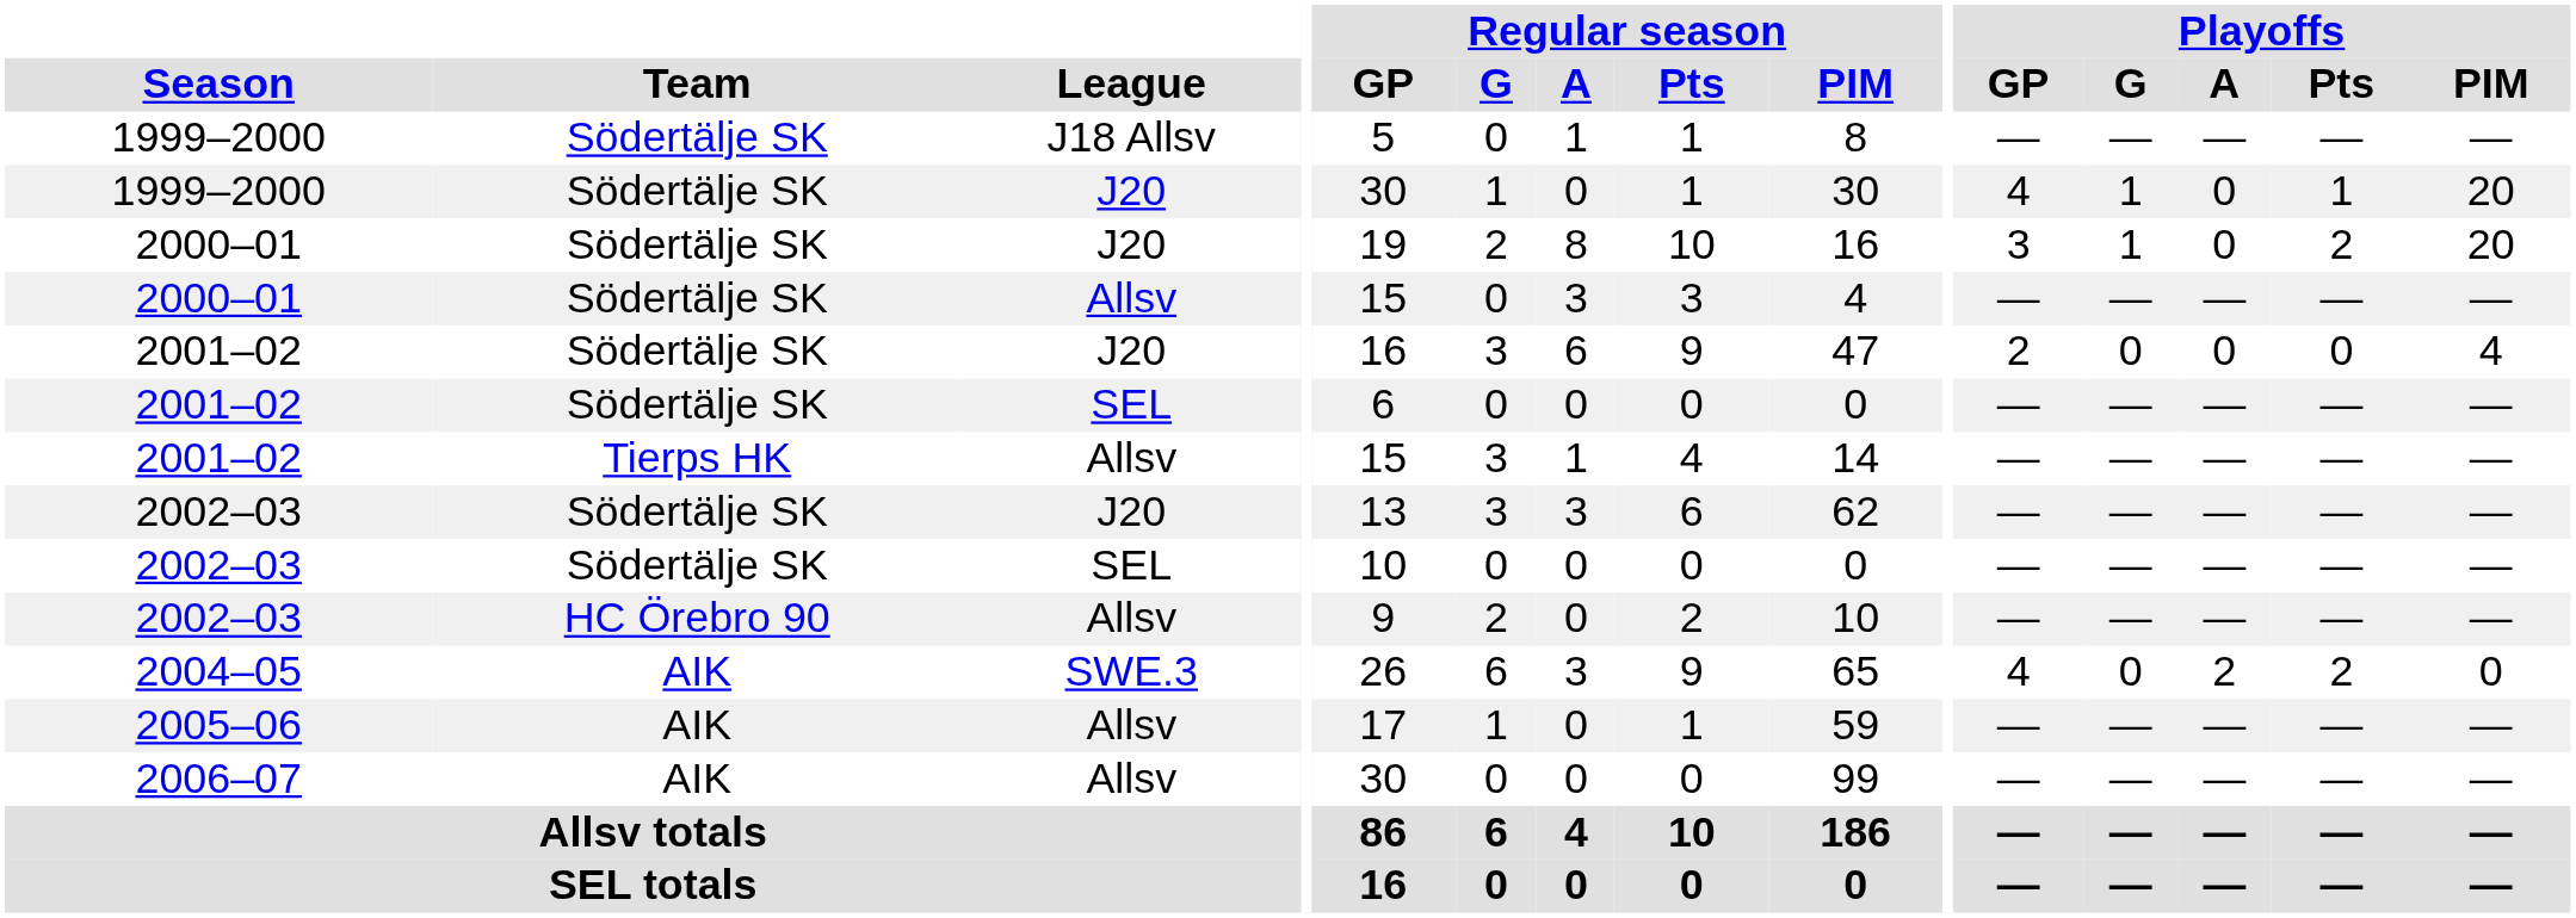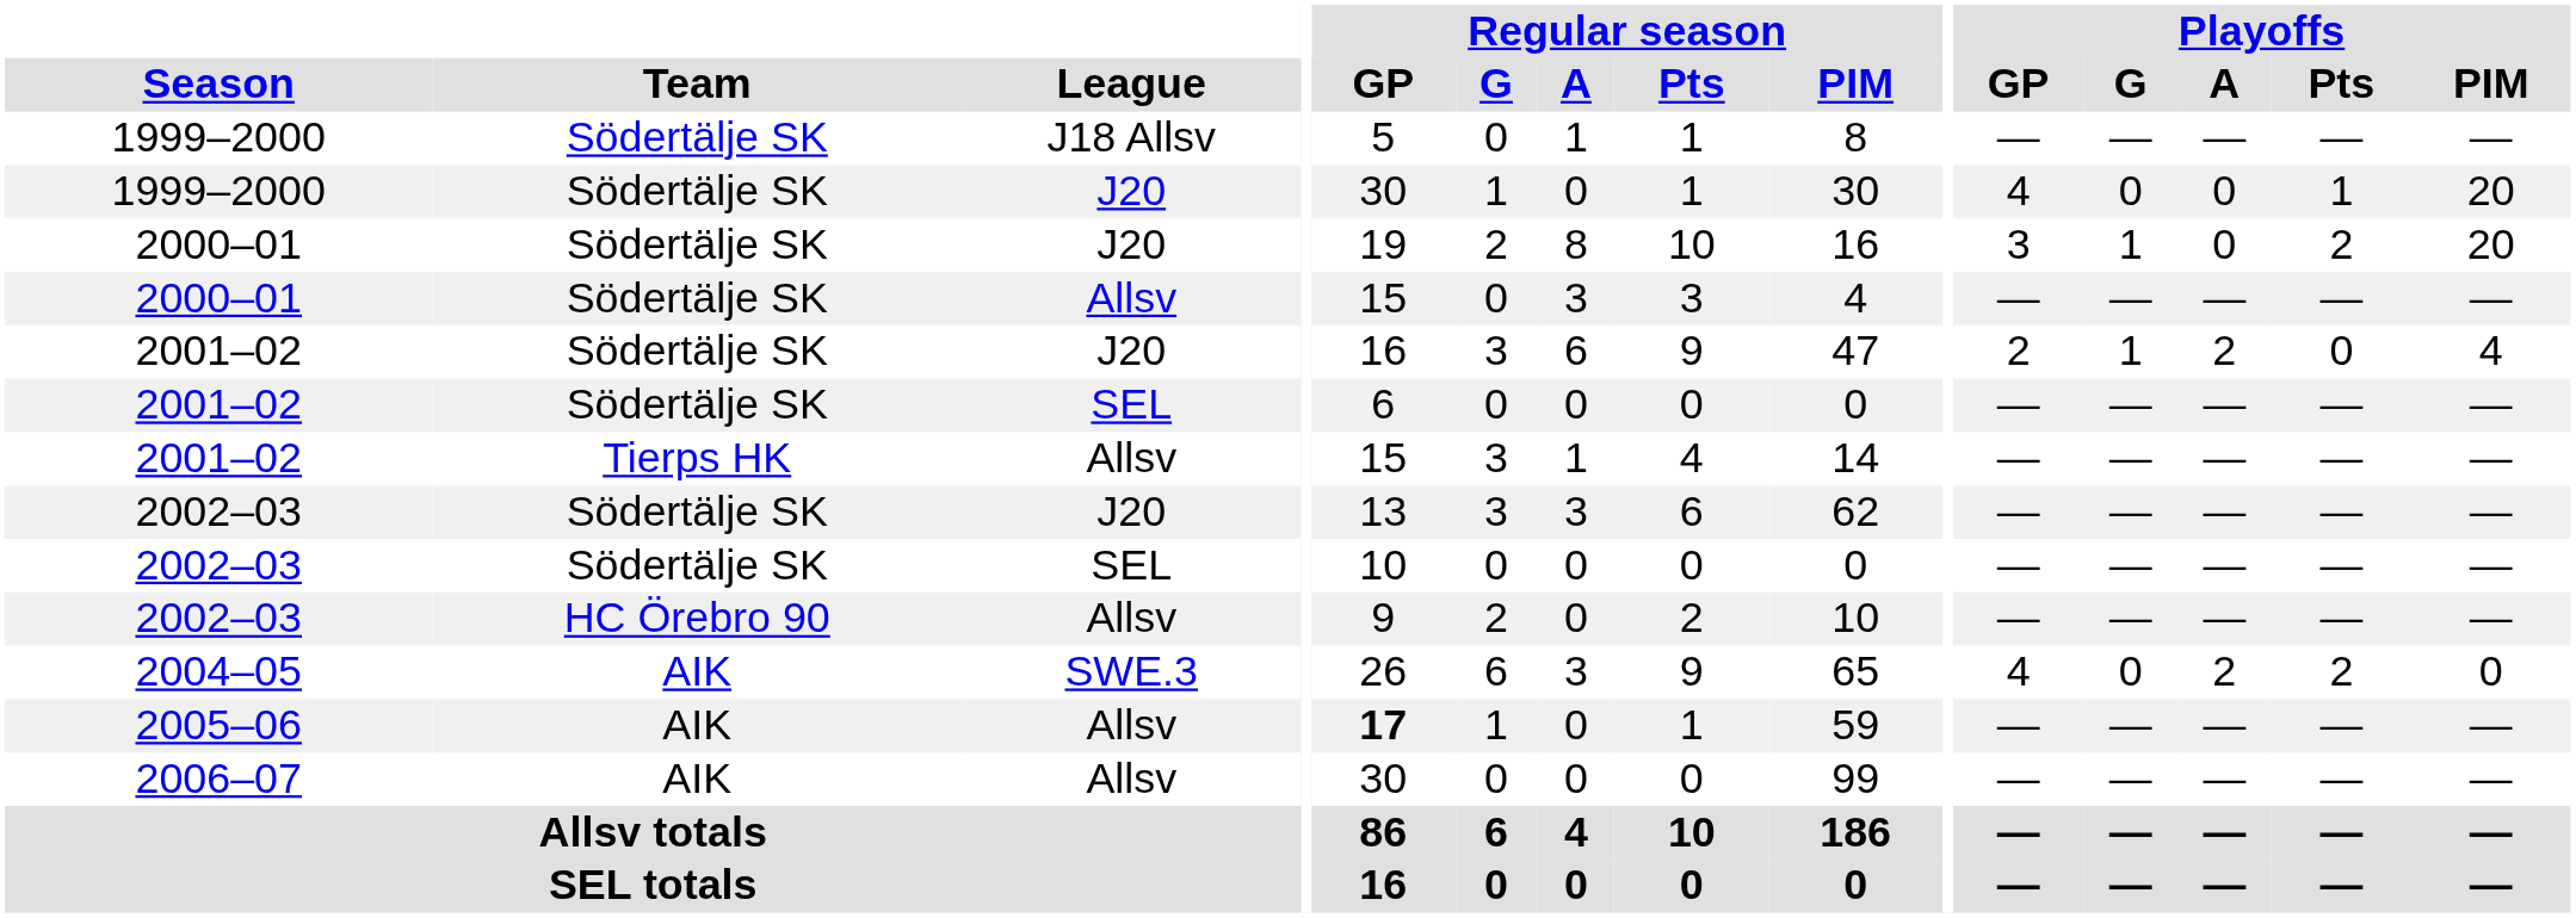1999–2000 / J20 | Playoffs / G: 1 -> 0
2001–02 / J20 | Playoffs / G: 0 -> 1
2001–02 / J20 | Playoffs / A: 0 -> 2
2005–06 | Regular season / GP: normal -> bold
